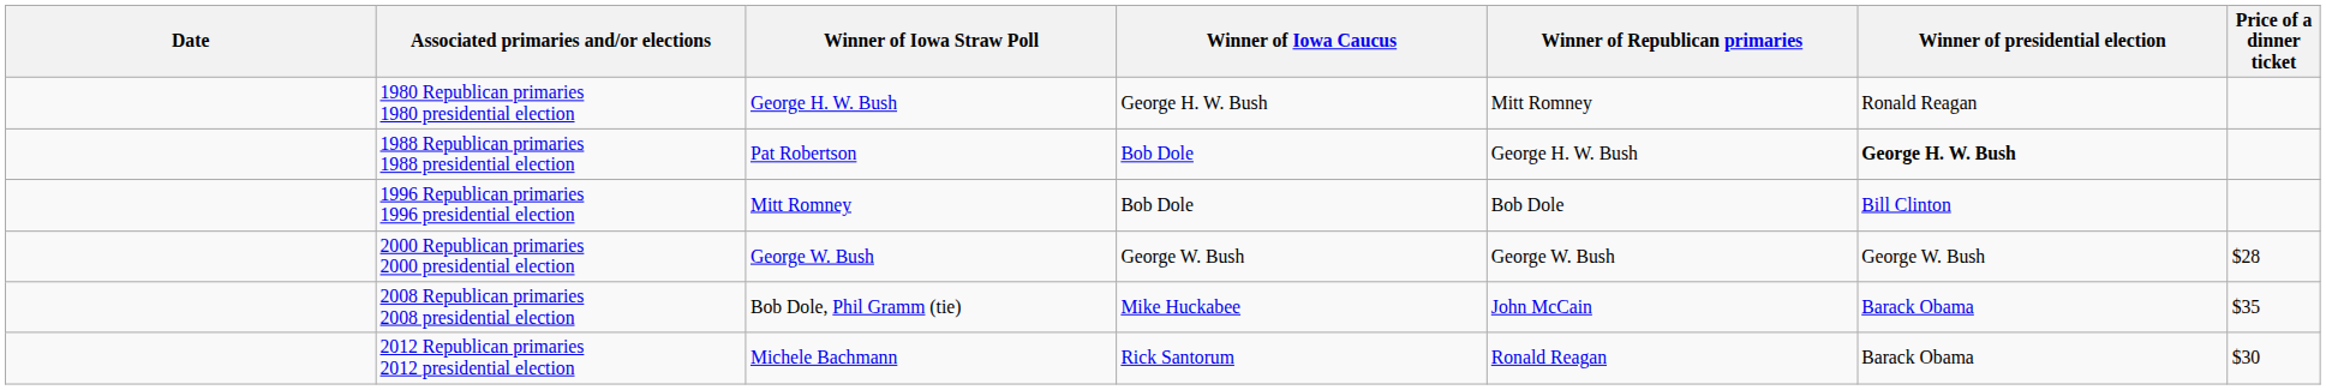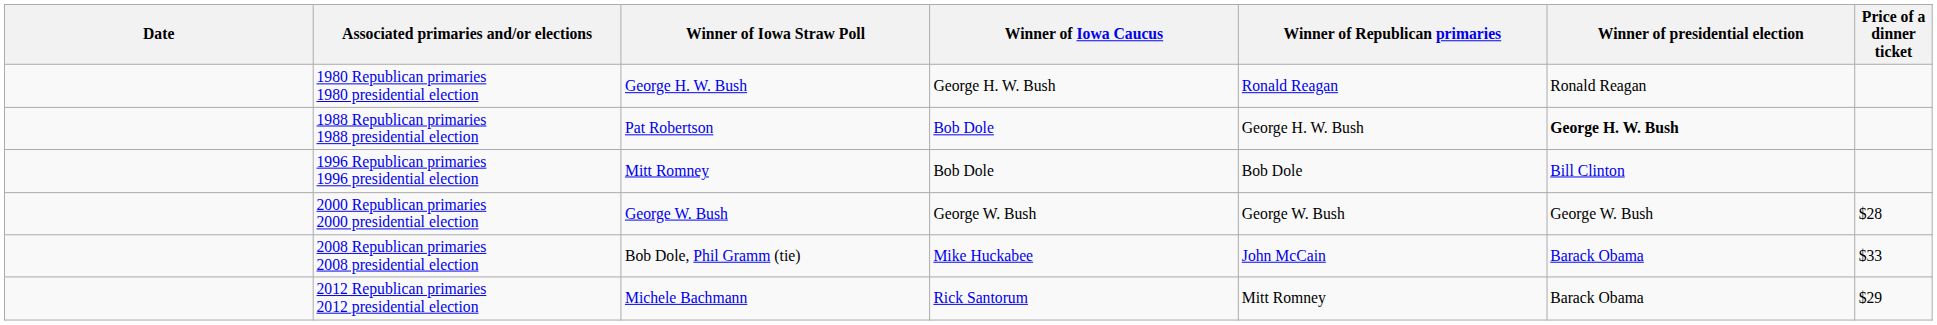1980 Republican primaries 1980 presidential election | Winner of Republican primaries: Mitt Romney -> Ronald Reagan
2008 Republican primaries 2008 presidential election | Price of a dinner ticket: $35 -> $33
2012 Republican primaries 2012 presidential election | Winner of Republican primaries: Ronald Reagan -> Mitt Romney
2012 Republican primaries 2012 presidential election | Price of a dinner ticket: $30 -> $29
